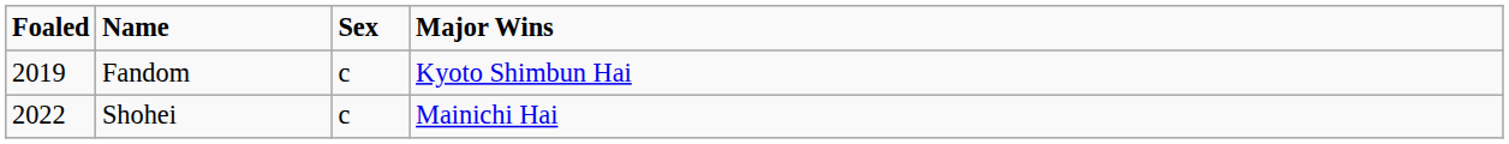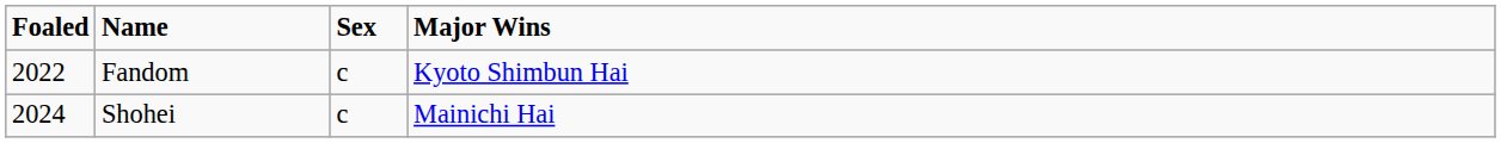Fandom | Foaled: 2019 -> 2022
Shohei | Foaled: 2022 -> 2024
